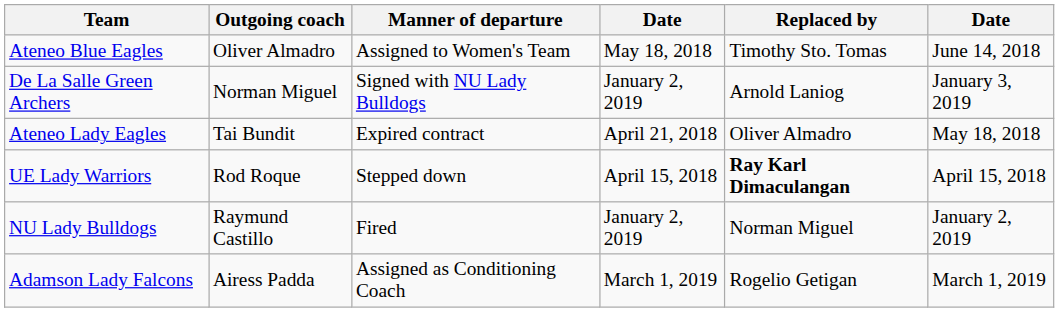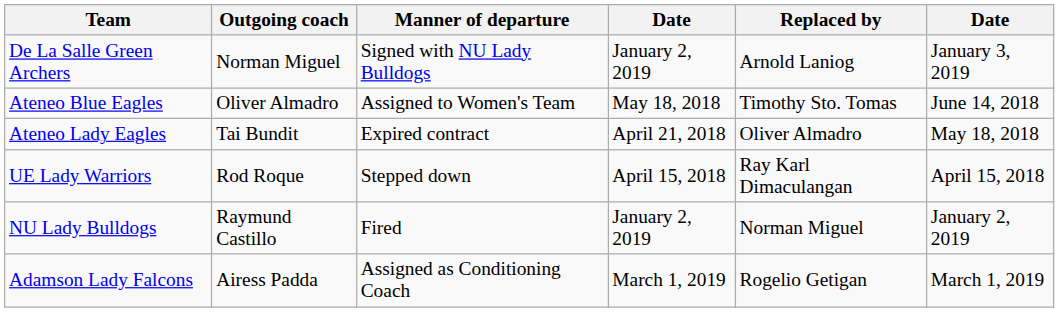rows swapped: Ateneo Blue Eagles <-> De La Salle Green Archers
UE Lady Warriors | Replaced by: bold -> normal
